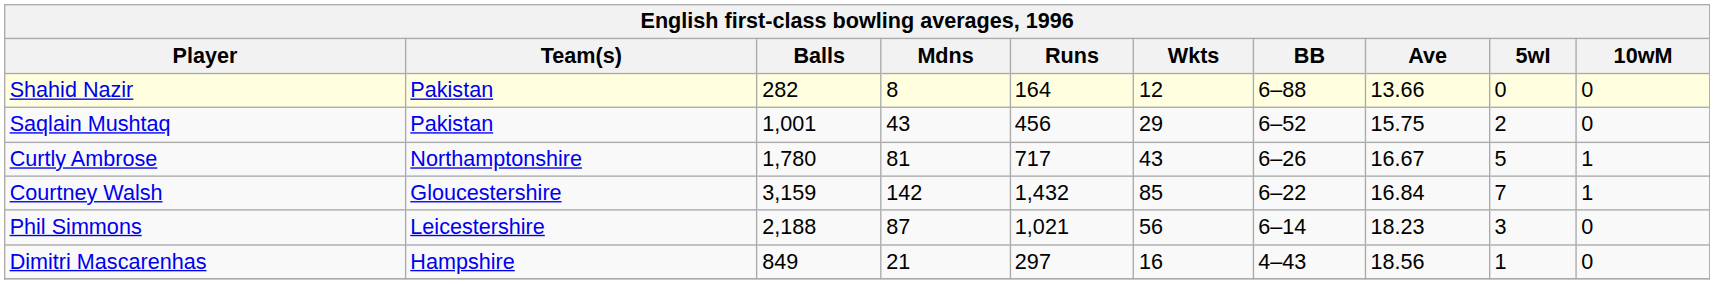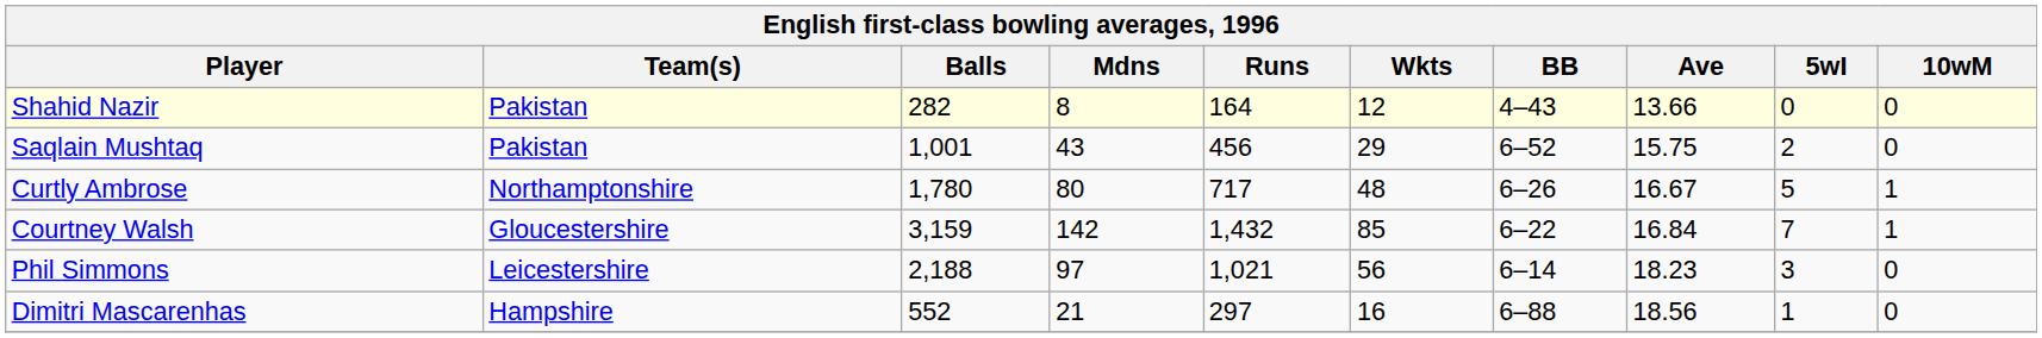Shahid Nazir | BB: 6–88 -> 4–43
Curtly Ambrose | Mdns: 81 -> 80
Curtly Ambrose | Wkts: 43 -> 48
Phil Simmons | Mdns: 87 -> 97
Dimitri Mascarenhas | Balls: 849 -> 552
Dimitri Mascarenhas | BB: 4–43 -> 6–88
